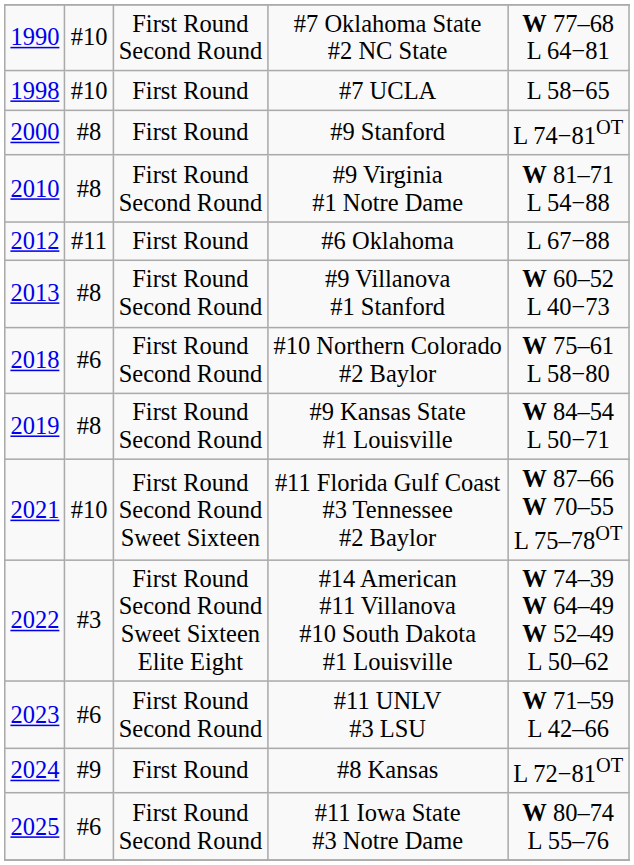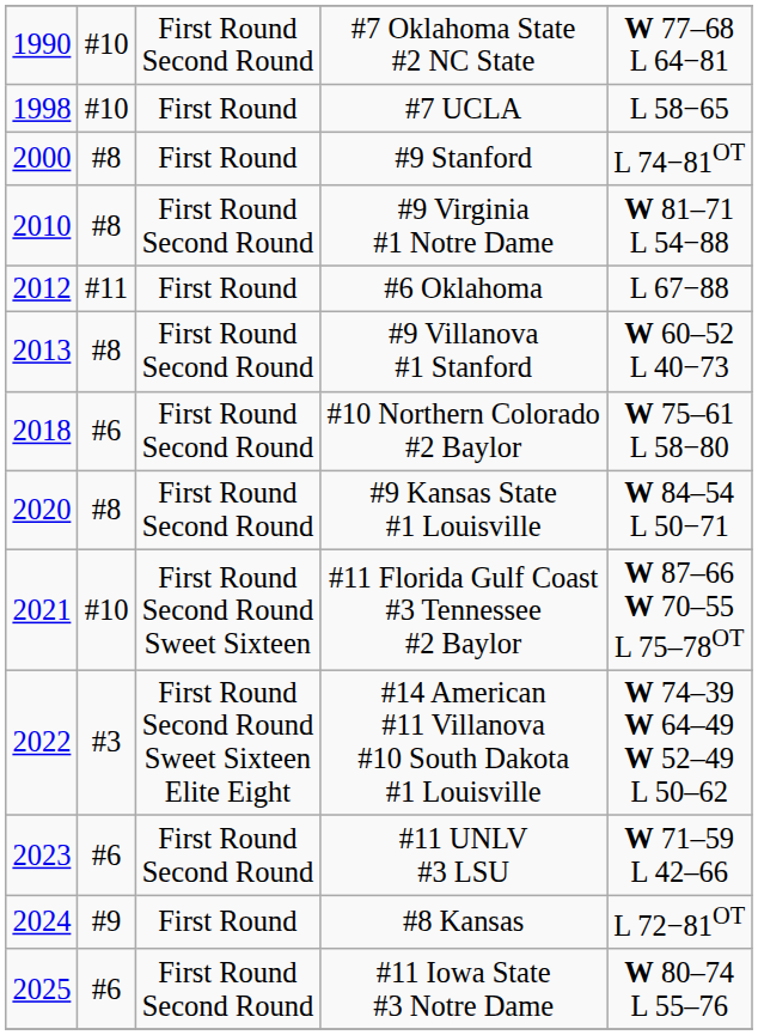#9 Kansas State #1 Louisville | column 1: 2019 -> 2020
